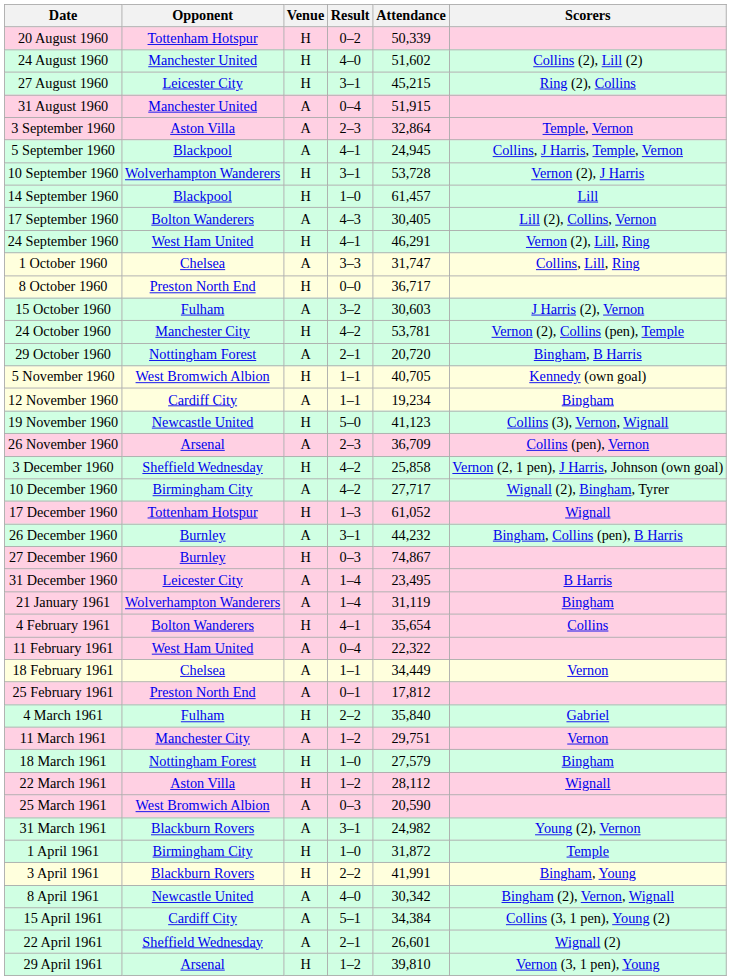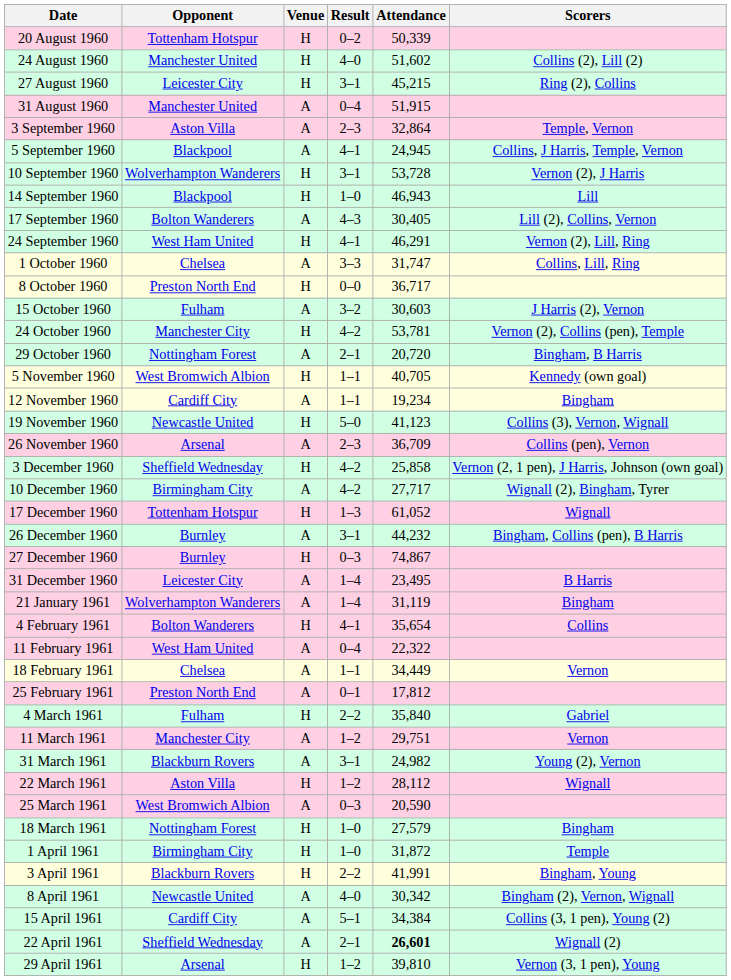14 September 1960 | Attendance: 61,457 -> 46,943
rows swapped: 18 March 1961 <-> 31 March 1961
22 April 1961 | Attendance: normal -> bold
